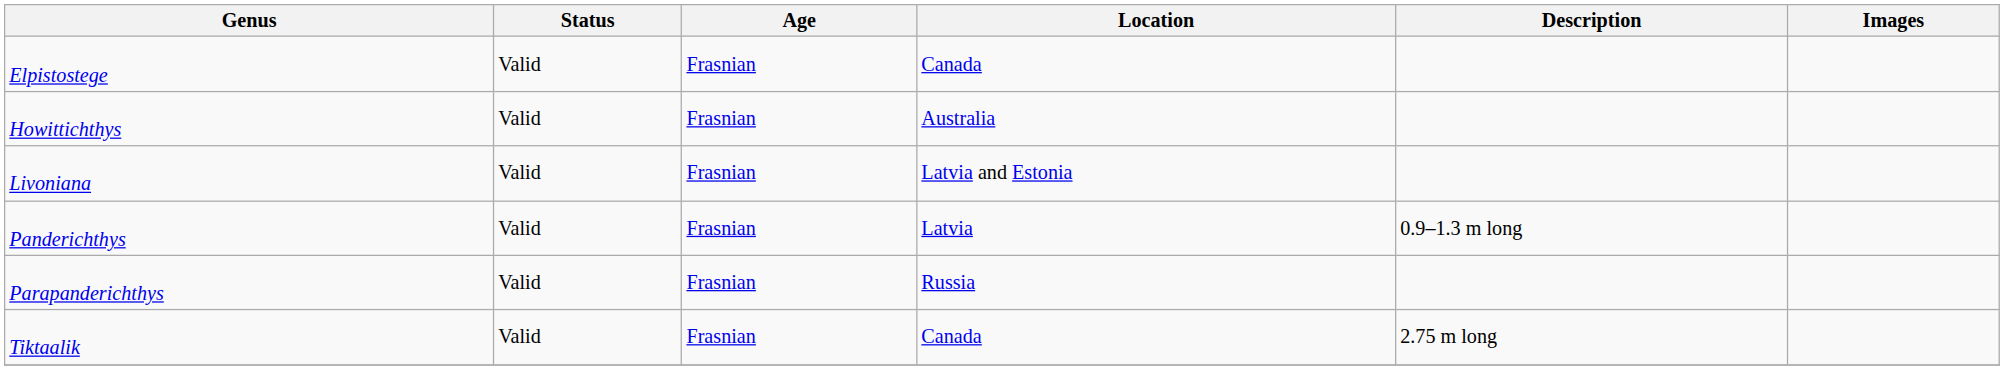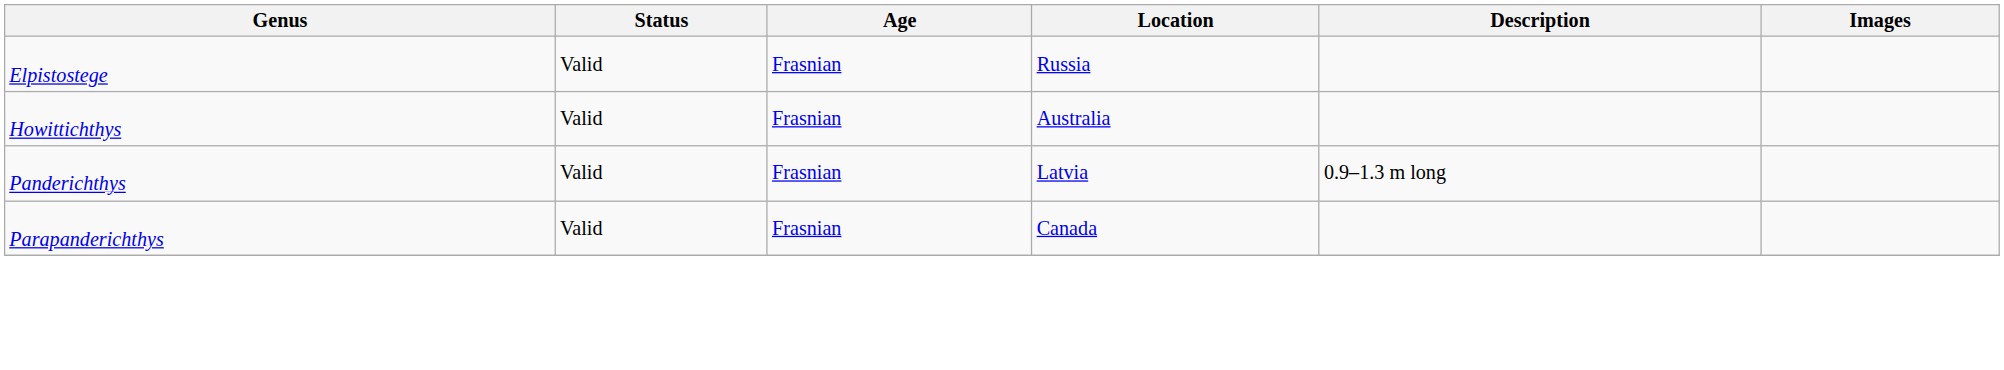Elpistostege | Location: Canada -> Russia
- row: Livoniana | Valid | Frasnian | Latvia and Estonia
Parapanderichthys | Location: Russia -> Canada
- row: Tiktaalik | Valid | Frasnian | Canada | 2.75 m long
